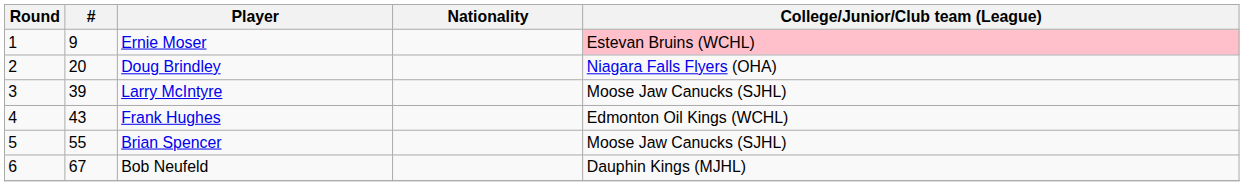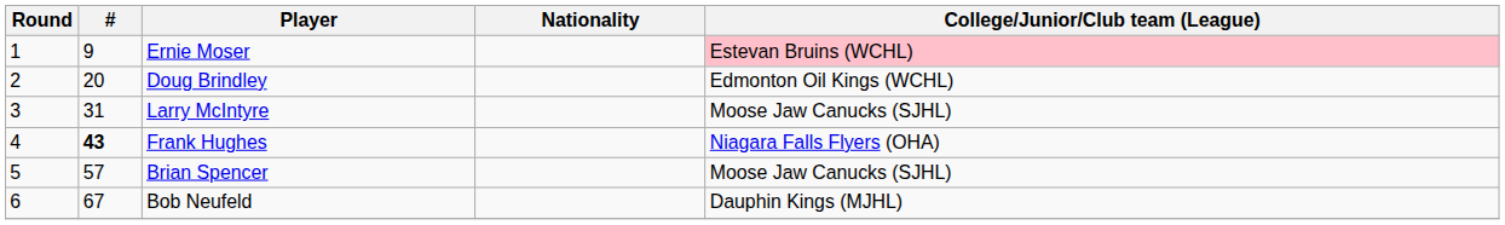Doug Brindley | College/Junior/Club team (League): Niagara Falls Flyers (OHA) -> Edmonton Oil Kings (WCHL)
Larry McIntyre | #: 39 -> 31
Frank Hughes | #: normal -> bold
Frank Hughes | College/Junior/Club team (League): Edmonton Oil Kings (WCHL) -> Niagara Falls Flyers (OHA)
Brian Spencer | #: 55 -> 57
